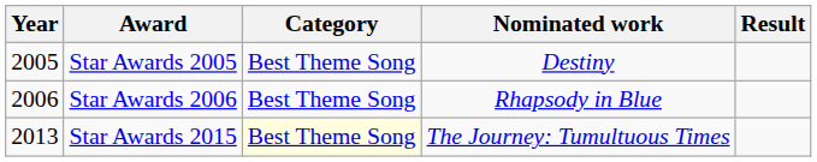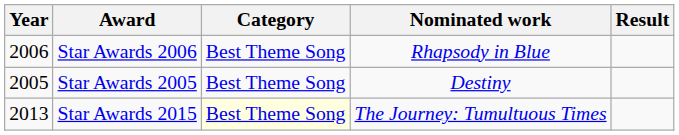rows swapped: Star Awards 2005 <-> Star Awards 2006
